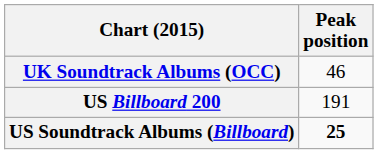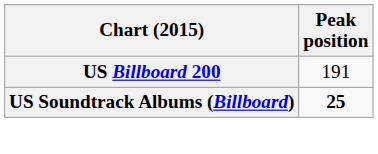- row: UK Soundtrack Albums (OCC) | 46
